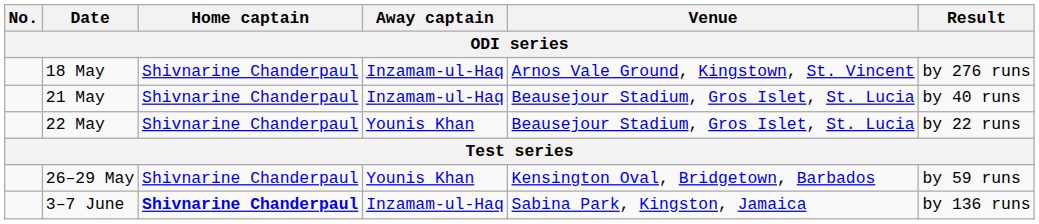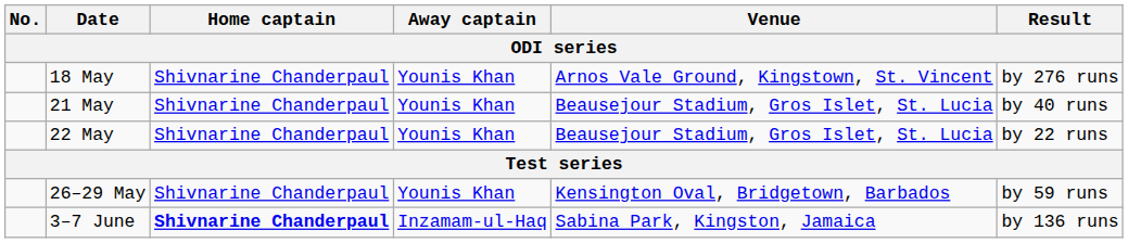18 May | Away captain: Inzamam-ul-Haq -> Younis Khan
21 May | Away captain: Inzamam-ul-Haq -> Younis Khan
